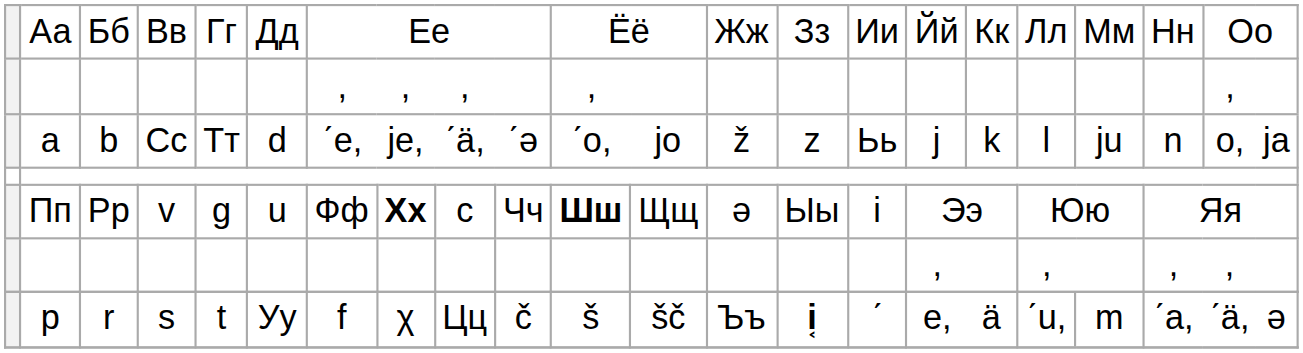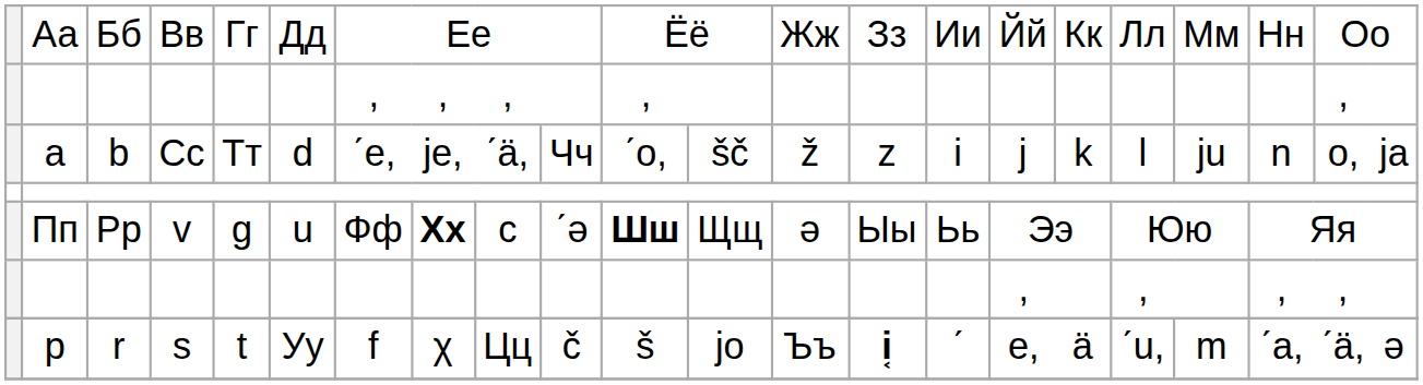a | column 10: ˊə -> Чч
a | column 12: jo -> šč
a | column 15: Ьь -> i
Пп | column 10: Чч -> ˊə
Пп | column 15: i -> Ьь
p | column 12: šč -> jo
